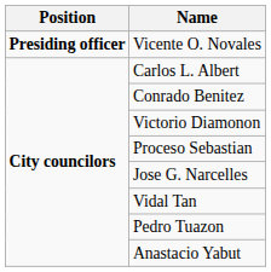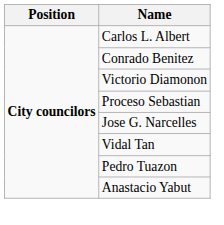- row: Presiding officer | Vicente O. Novales
